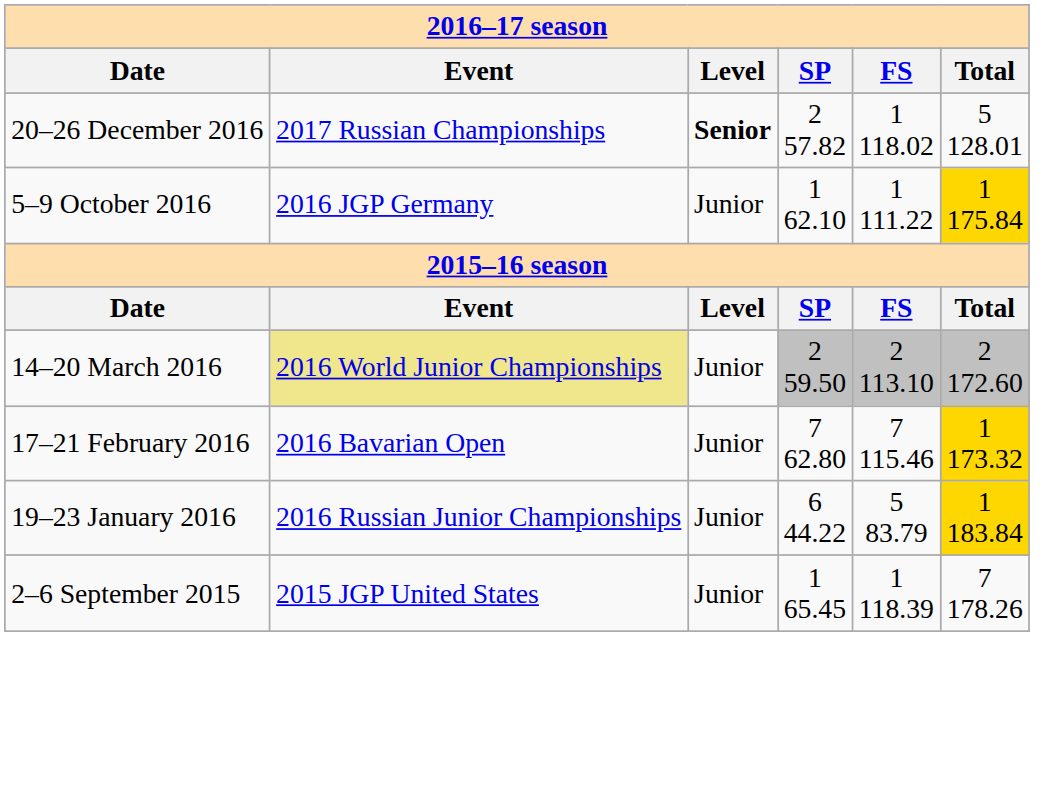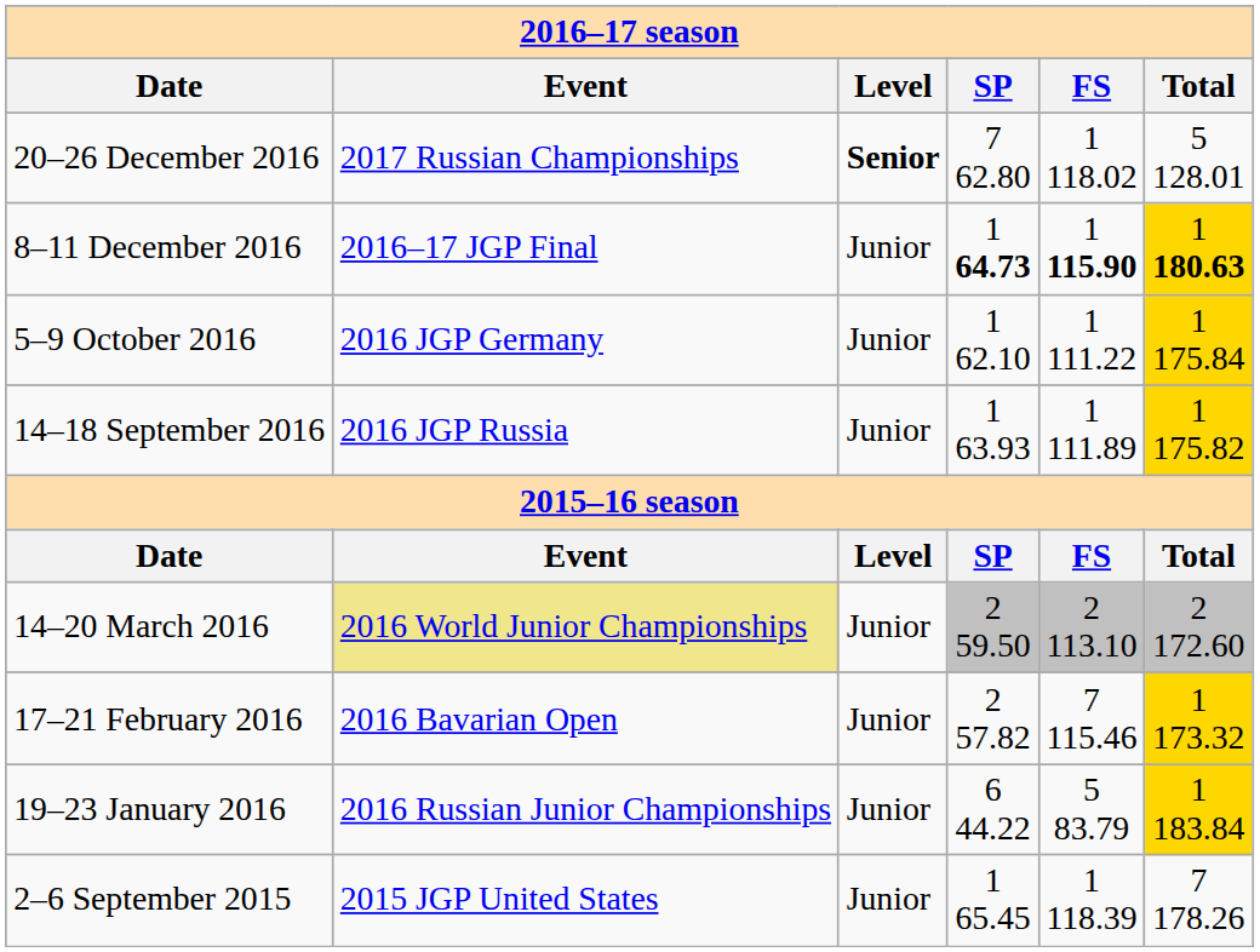20–26 December 2016 | column 4: 2 57.82 -> 7 62.80
+ row: 8–11 December 2016 | 2016–17 JGP Final | Junior | 1 64.73 | 1 115.90 | 1 180.63
+ row: 14–18 September 2016 | 2016 JGP Russia | Junior | 1 63.93 | 1 111.89 | 1 175.82
17–21 February 2016 | column 4: 7 62.80 -> 2 57.82
